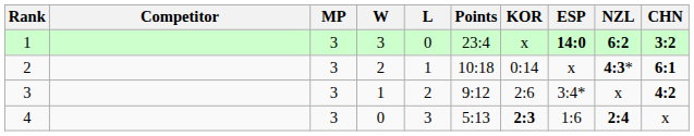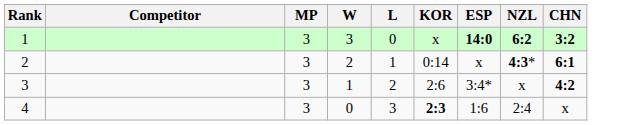- column: Points | 23:4 | 10:18 | 9:12 | 5:13
4 | NZL: bold -> normal
